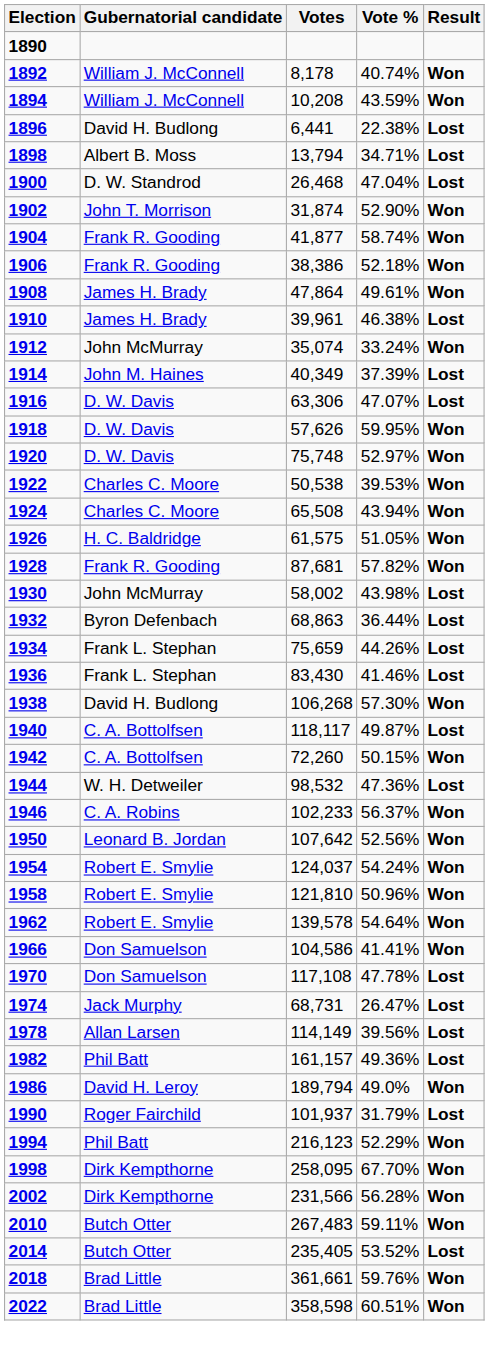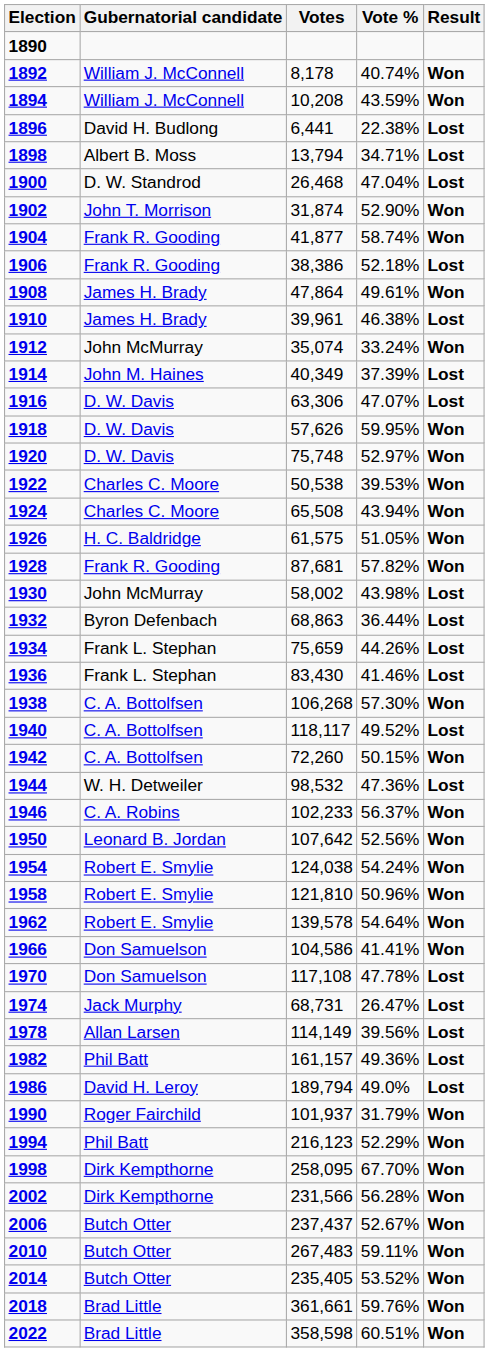1906 | Result: Won -> Lost
1938 | Gubernatorial candidate: David H. Budlong -> C. A. Bottolfsen
1940 | Vote %: 49.87% -> 49.52%
1954 | Votes: 124,037 -> 124,038
1986 | Result: Won -> Lost
1990 | Result: Lost -> Won
+ row: 2006 | Butch Otter | 237,437 | 52.67% | Won
2014 | Result: Lost -> Won
